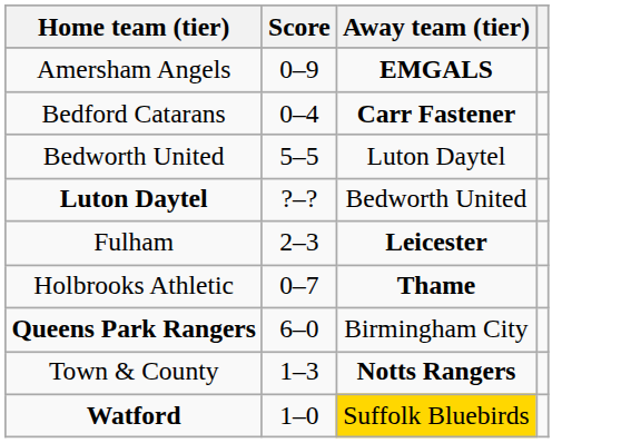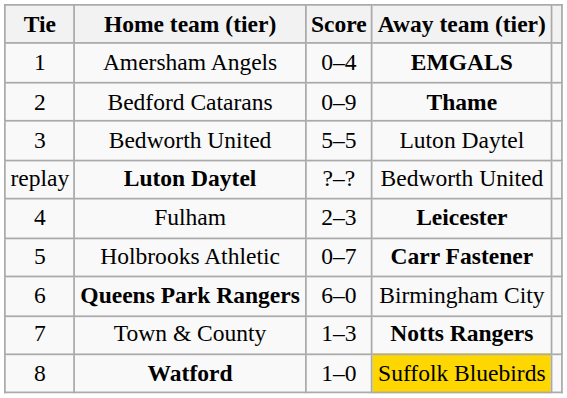+ column: Tie | 1 | 2 | 3 | replay | 4 | 5 | 6 | 7 | 8
Amersham Angels | Score: 0–9 -> 0–4
Bedford Catarans | Score: 0–4 -> 0–9
Bedford Catarans | Away team (tier): Carr Fastener -> Thame
Holbrooks Athletic | Away team (tier): Thame -> Carr Fastener
